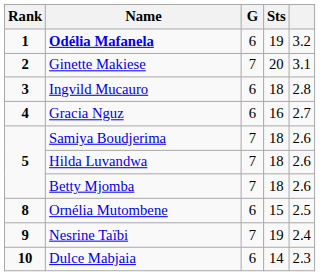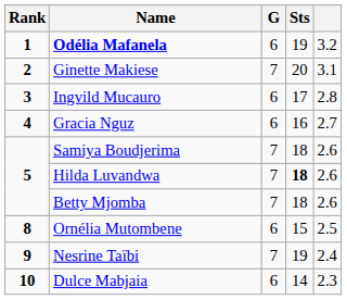Ingvild Mucauro | Sts: 18 -> 17
Hilda Luvandwa | Sts: normal -> bold
